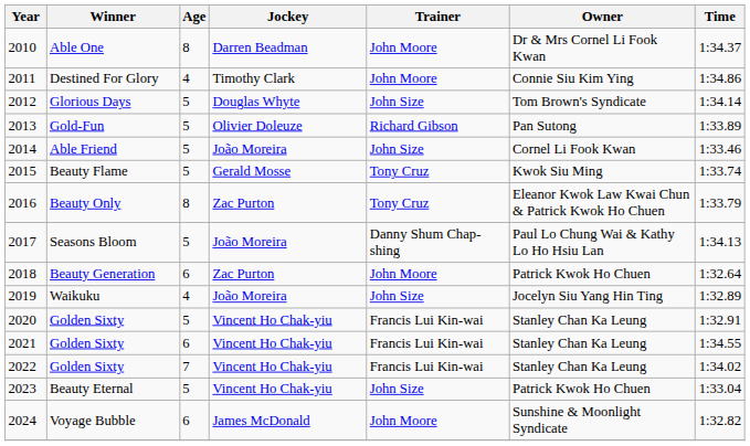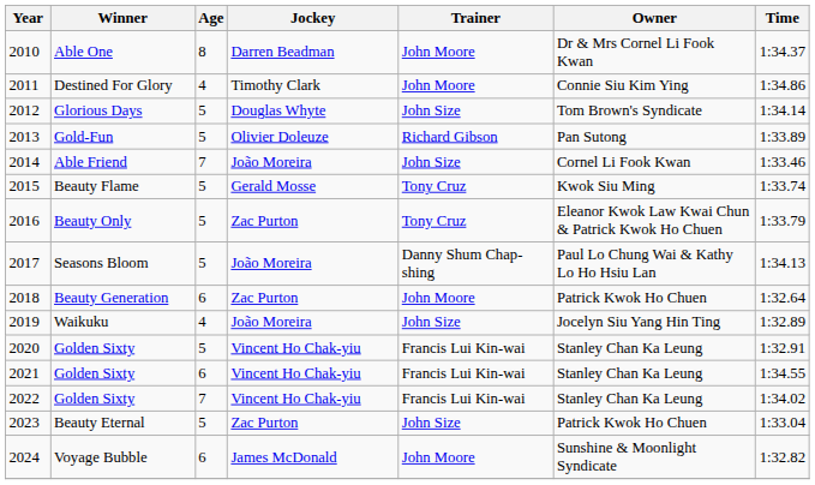2014 | Age: 5 -> 7
2016 | Age: 8 -> 5
2023 | Jockey: Vincent Ho Chak-yiu -> Zac Purton
